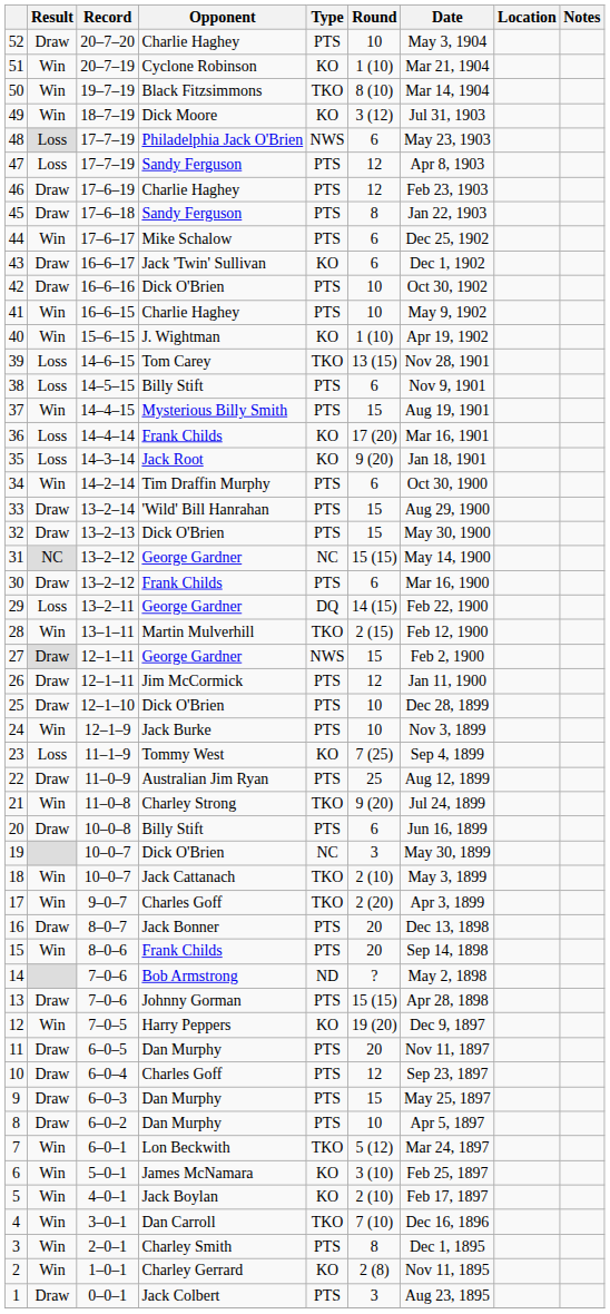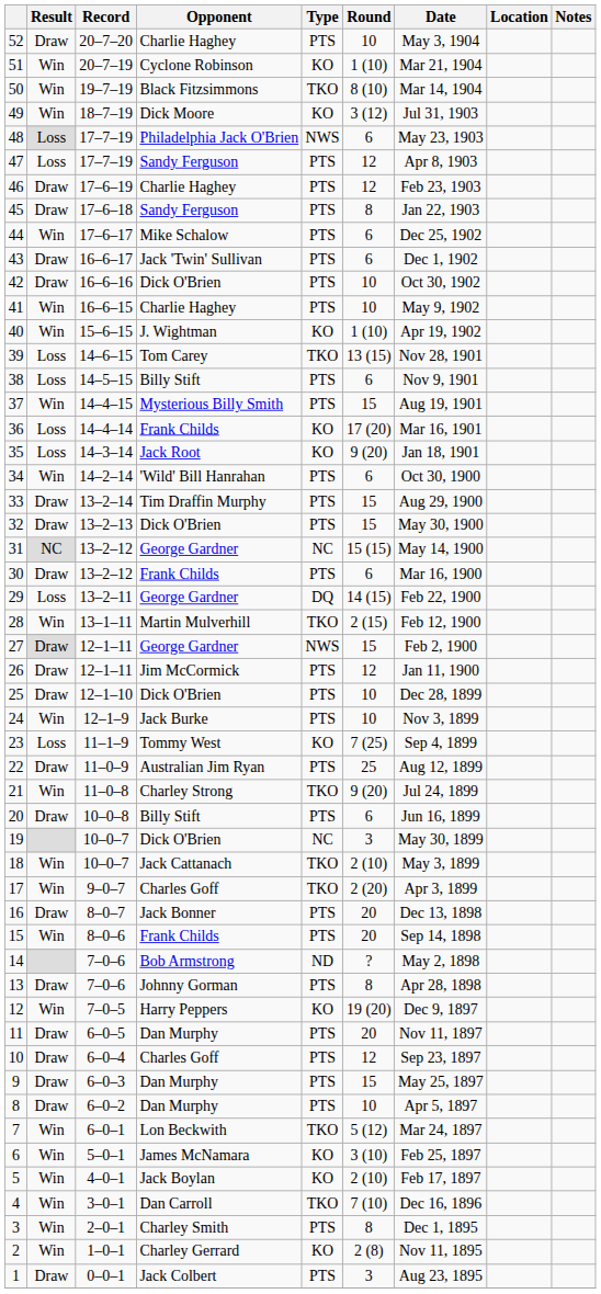43 | Type: KO -> PTS
34 | Opponent: Tim Draffin Murphy -> 'Wild' Bill Hanrahan
33 | Opponent: 'Wild' Bill Hanrahan -> Tim Draffin Murphy
13 | Round: 15 (15) -> 8
